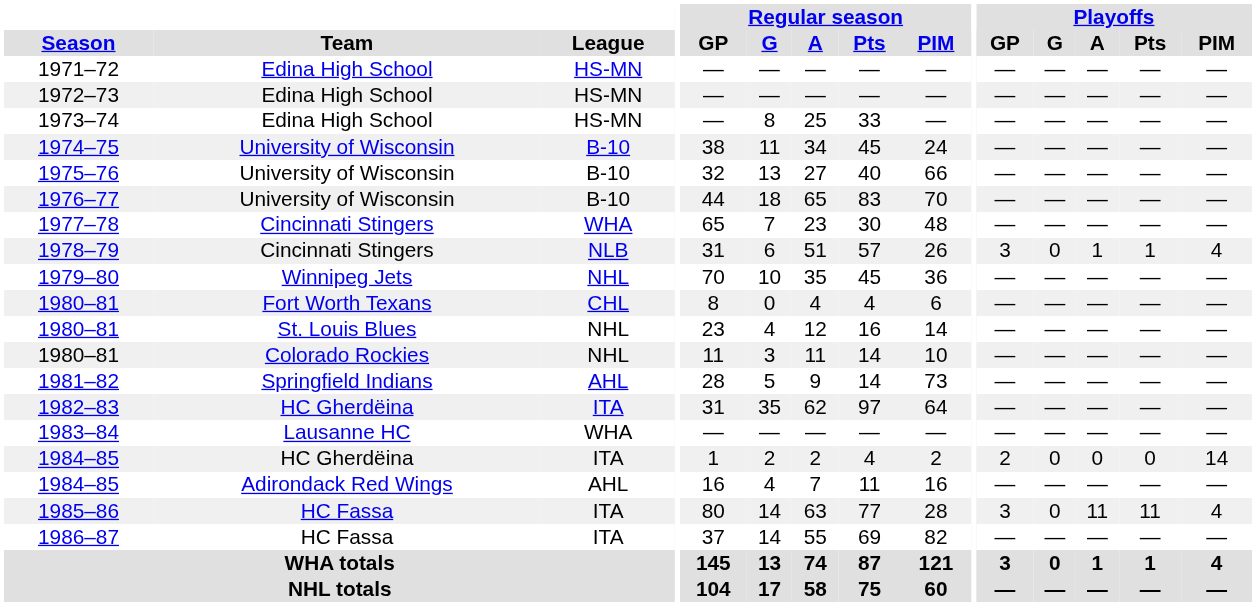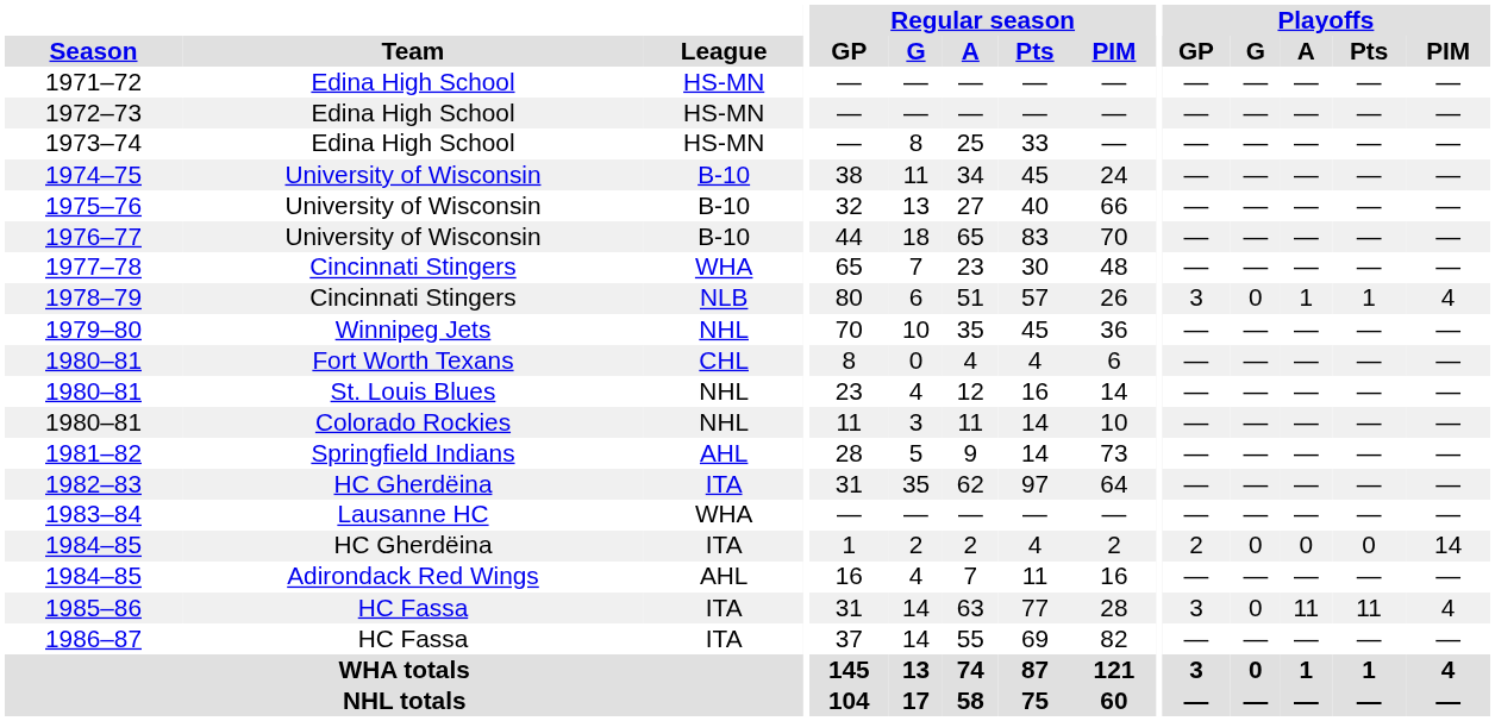1978–79 | Regular season / GP: 31 -> 80
1985–86 | Regular season / GP: 80 -> 31
